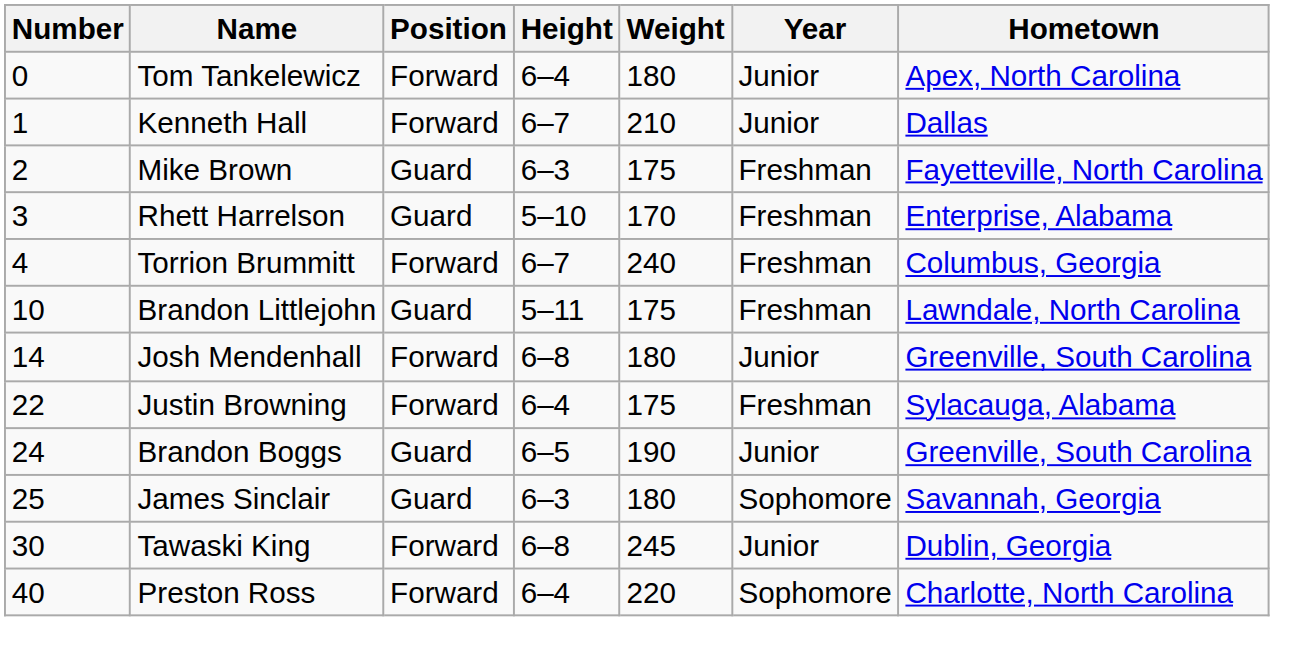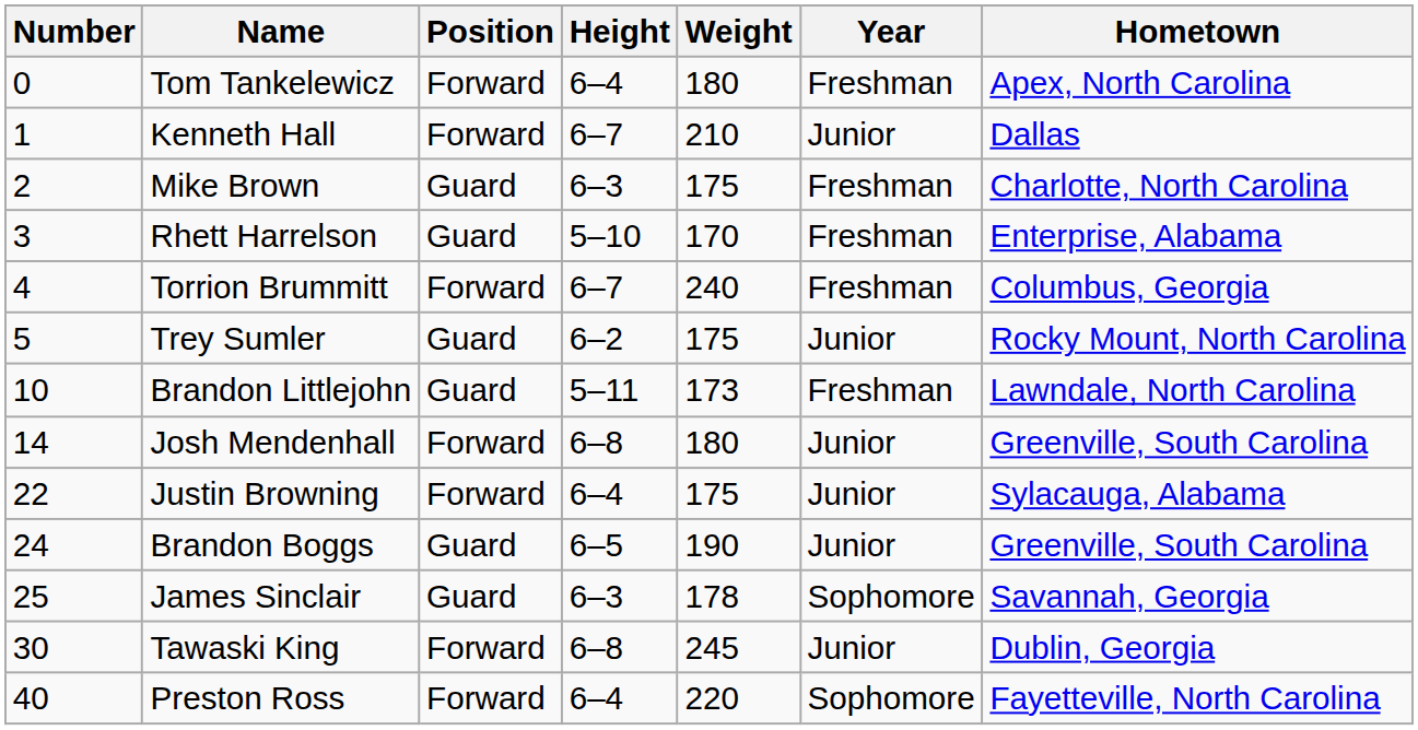Tom Tankelewicz | Year: Junior -> Freshman
Mike Brown | Hometown: Fayetteville, North Carolina -> Charlotte, North Carolina
+ row: 5 | Trey Sumler | Guard | 6–2 | 175 | Junior | Rocky Mount, North Carolina
Brandon Littlejohn | Weight: 175 -> 173
Justin Browning | Year: Freshman -> Junior
James Sinclair | Weight: 180 -> 178
Preston Ross | Hometown: Charlotte, North Carolina -> Fayetteville, North Carolina
